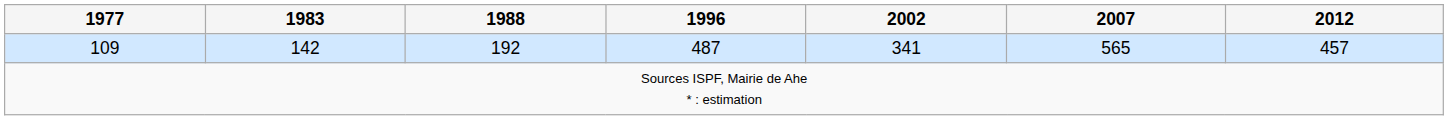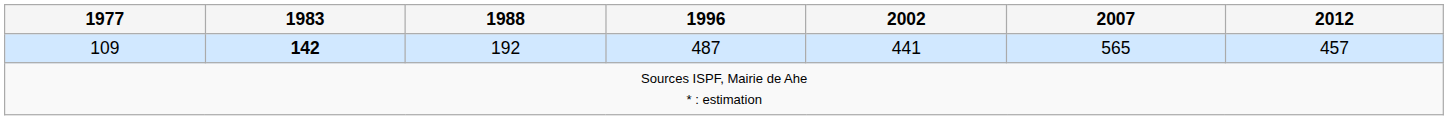109 | 1983: normal -> bold
109 | 2002: 341 -> 441
